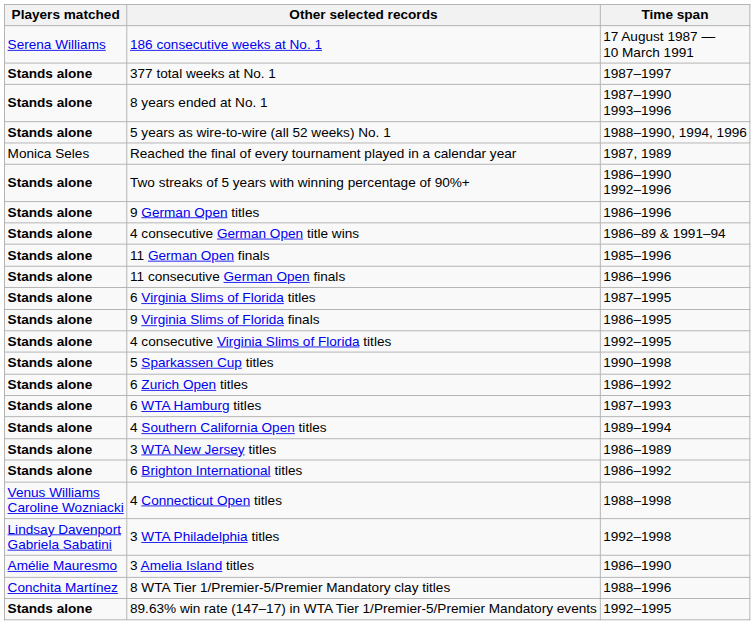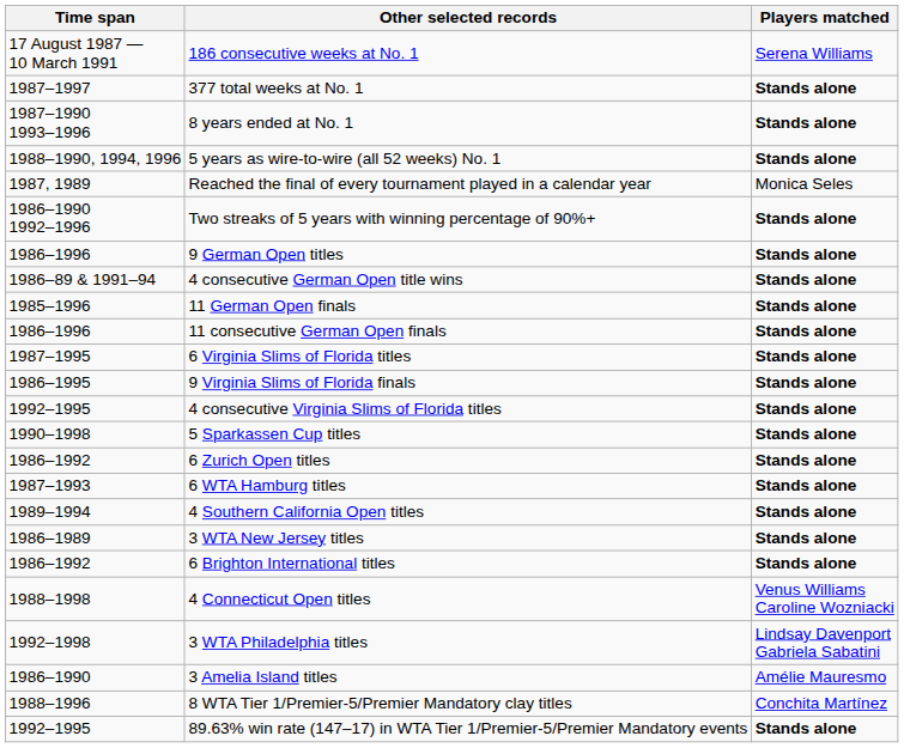columns swapped: Time span <-> Players matched
